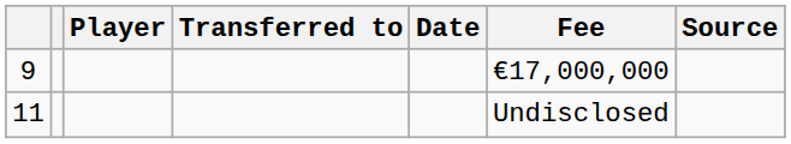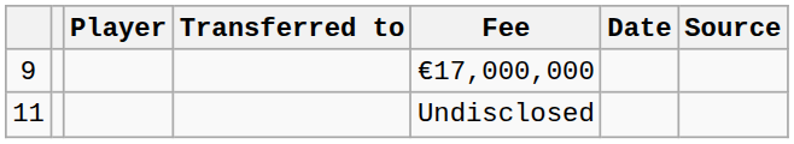columns swapped: Fee <-> Date
